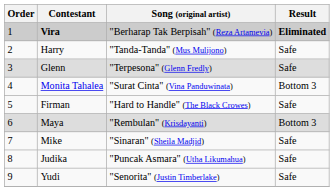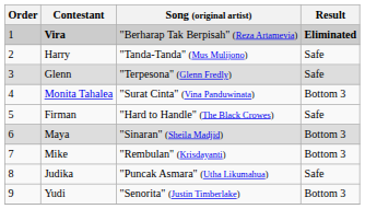Maya | Song (original artist): "Rembulan" (Krisdayanti) -> "Sinaran" (Sheila Madjid)
Mike | Song (original artist): "Sinaran" (Sheila Madjid) -> "Rembulan" (Krisdayanti)
Mike | Result: Safe -> Bottom 3
Yudi | Result: Safe -> Bottom 3
